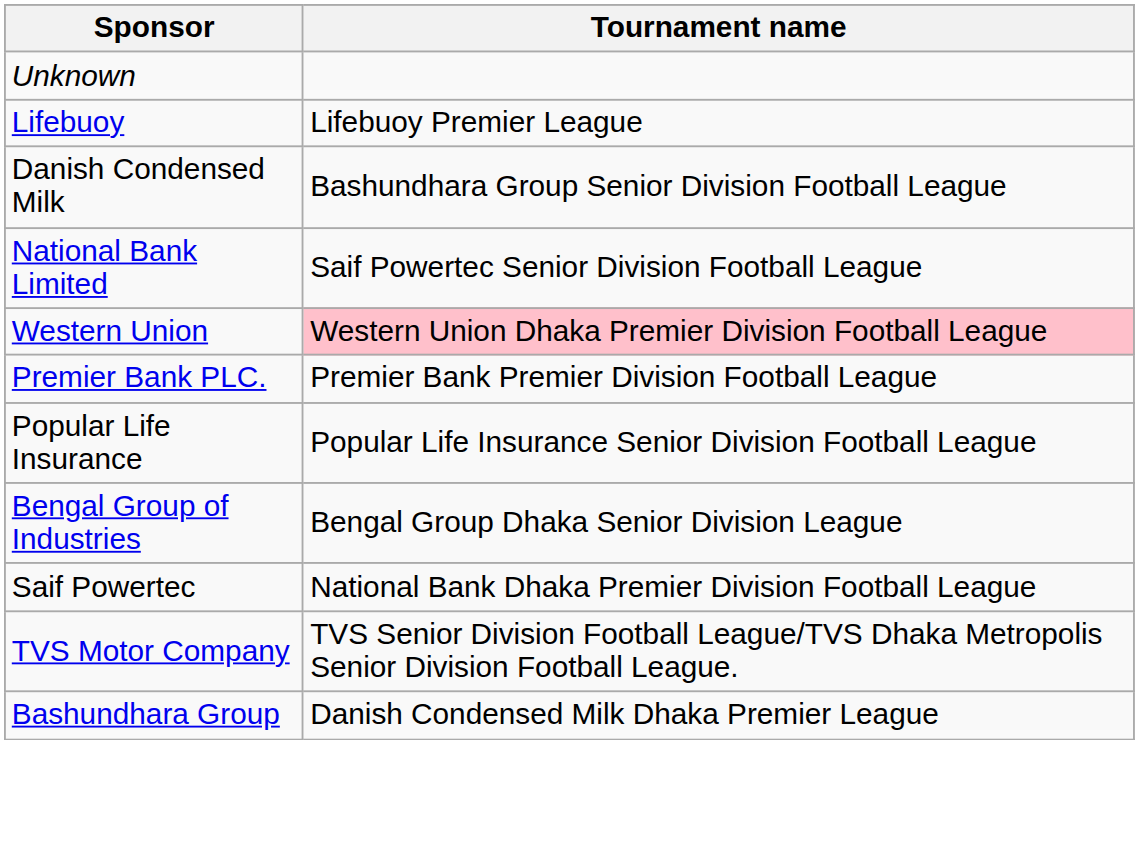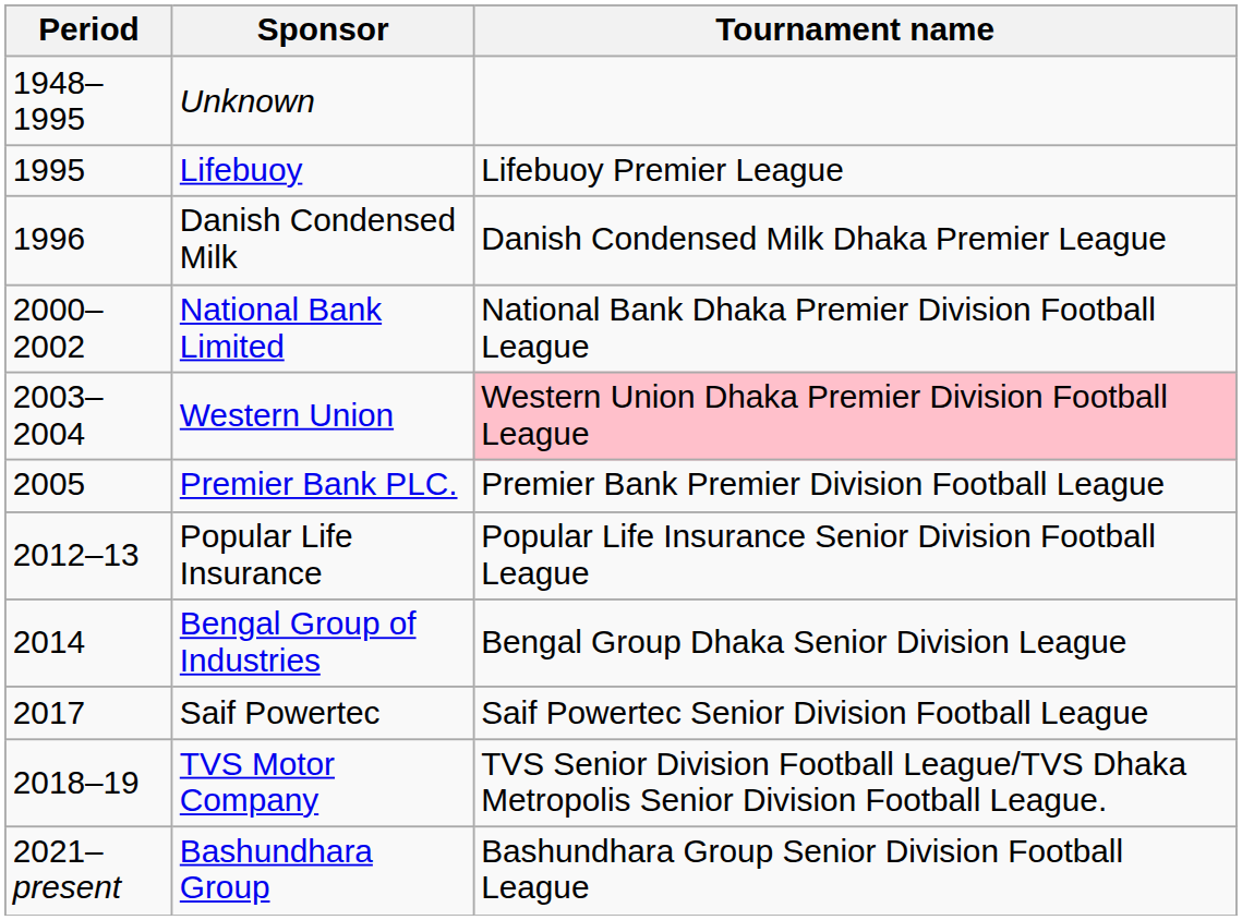+ column: Period | 1948–1995 | 1995 | 1996 | 2000–2002 | 2003–2004 | 2005 | 2012–13 | 2014 | 2017 | 2018–19 | 2021–present
Danish Condensed Milk | Tournament name: Bashundhara Group Senior Division Football League -> Danish Condensed Milk Dhaka Premier League
National Bank Limited | Tournament name: Saif Powertec Senior Division Football League -> National Bank Dhaka Premier Division Football League
Saif Powertec | Tournament name: National Bank Dhaka Premier Division Football League -> Saif Powertec Senior Division Football League
Bashundhara Group | Tournament name: Danish Condensed Milk Dhaka Premier League -> Bashundhara Group Senior Division Football League
